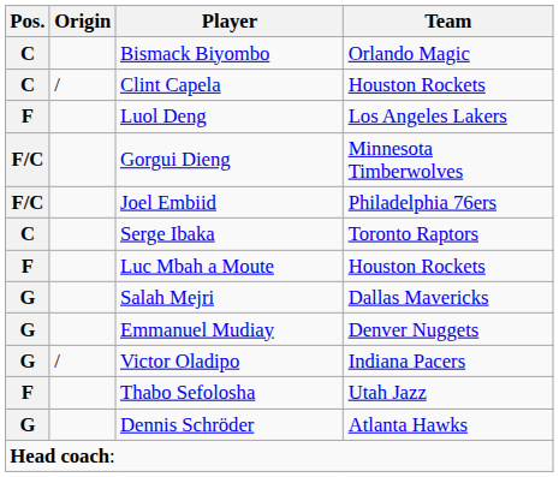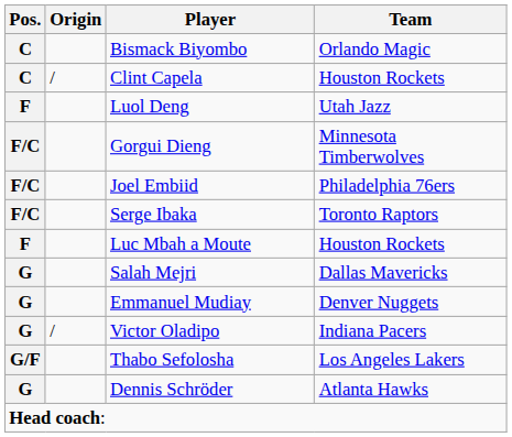Luol Deng | Team: Los Angeles Lakers -> Utah Jazz
Serge Ibaka | Pos.: C -> F/C
Thabo Sefolosha | Pos.: F -> G/F
Thabo Sefolosha | Team: Utah Jazz -> Los Angeles Lakers
